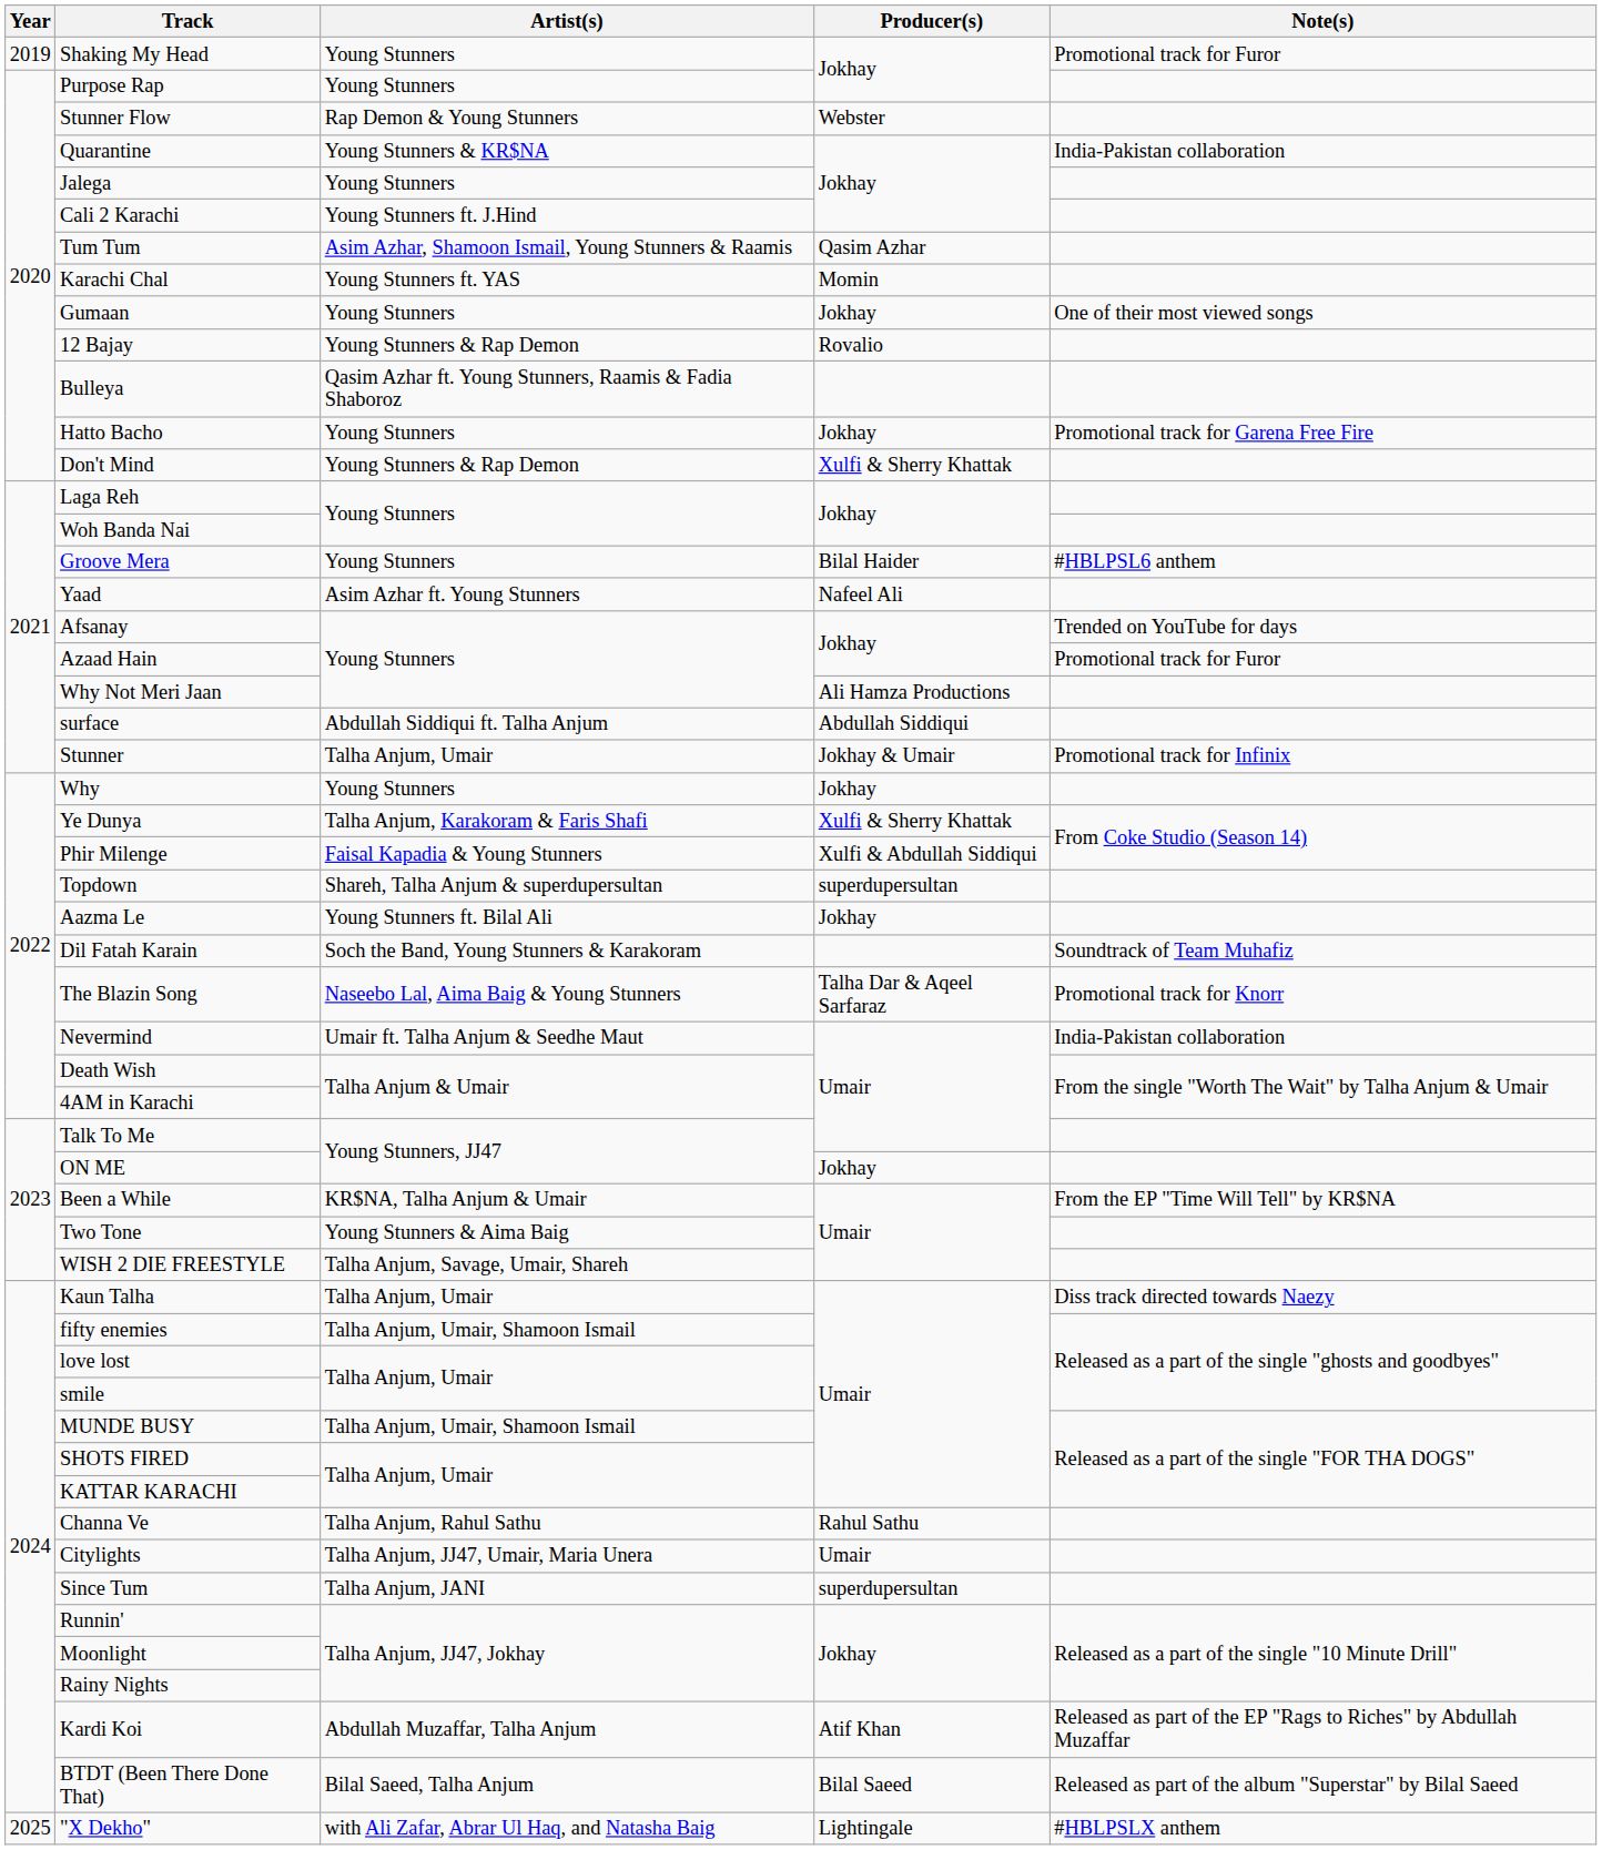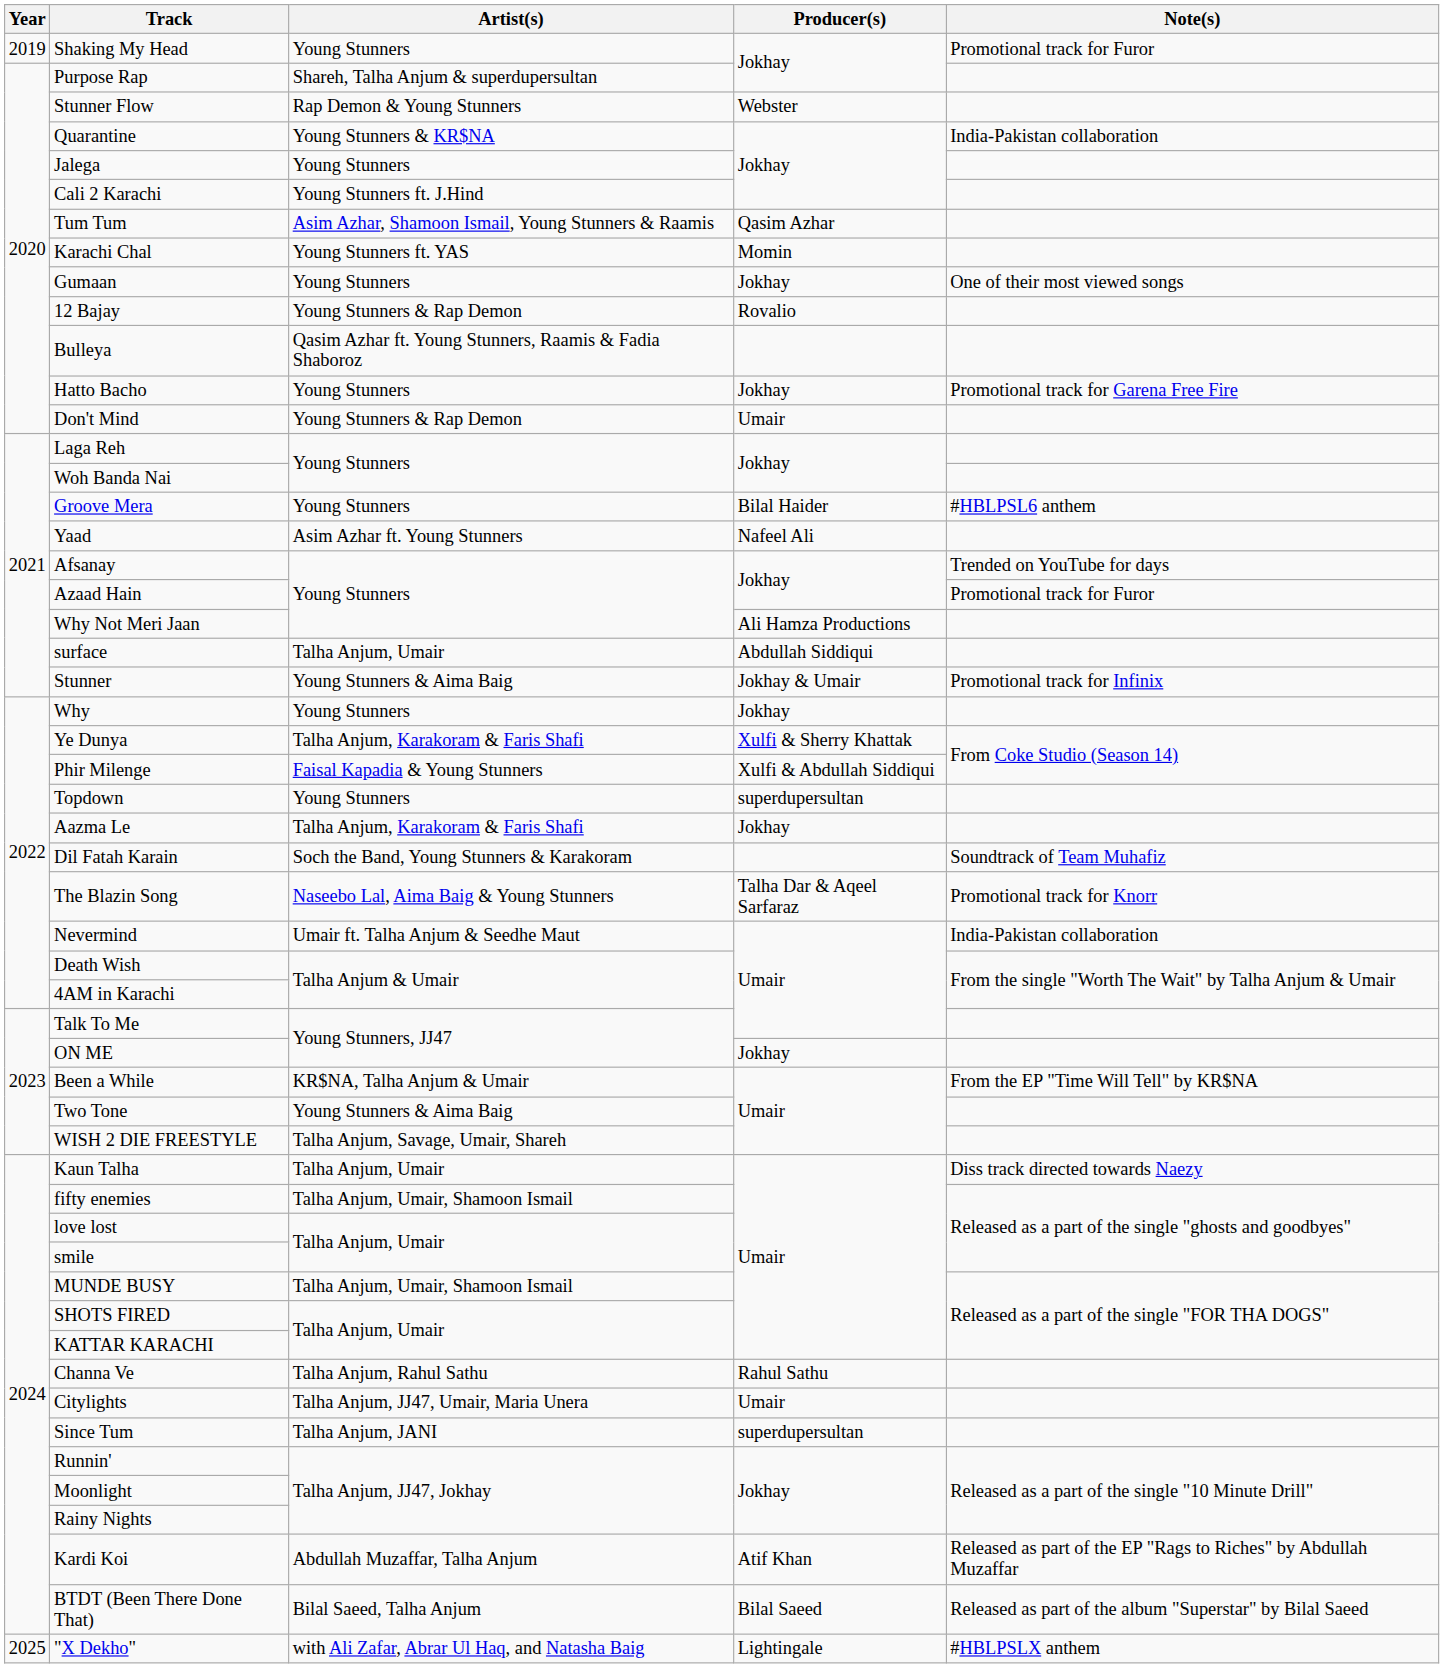Purpose Rap | Artist(s): Young Stunners -> Shareh, Talha Anjum & superdupersultan
Don't Mind | Producer(s): Xulfi & Sherry Khattak -> Umair
surface | Artist(s): Abdullah Siddiqui ft. Talha Anjum -> Talha Anjum, Umair
Stunner | Artist(s): Talha Anjum, Umair -> Young Stunners & Aima Baig
Topdown | Artist(s): Shareh, Talha Anjum & superdupersultan -> Young Stunners
Aazma Le | Artist(s): Young Stunners ft. Bilal Ali -> Talha Anjum, Karakoram & Faris Shafi
